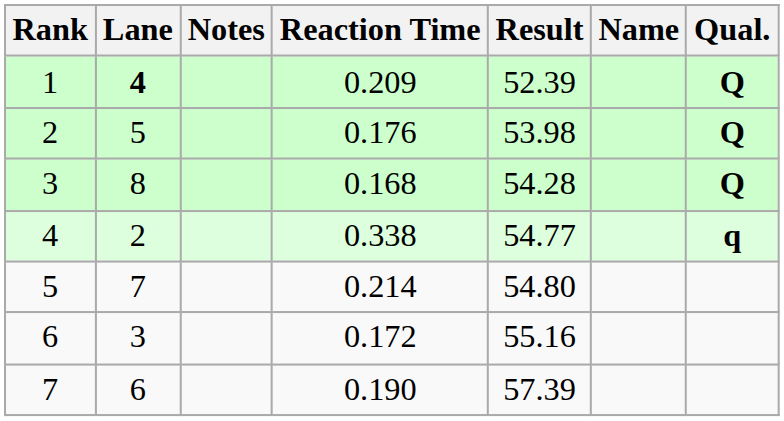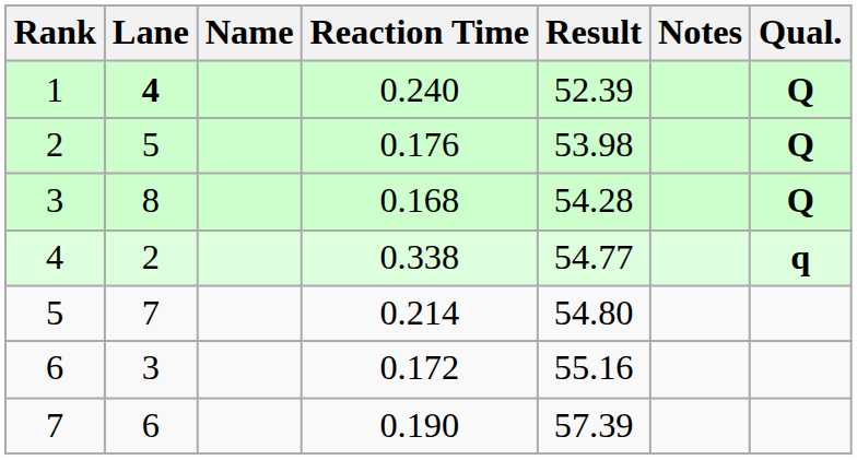columns swapped: Name <-> Notes
1 | Reaction Time: 0.209 -> 0.240
